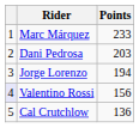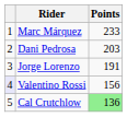Jorge Lorenzo | Points: 194 -> 191
Cal Crutchlow | Points: no background -> lightgreen background
